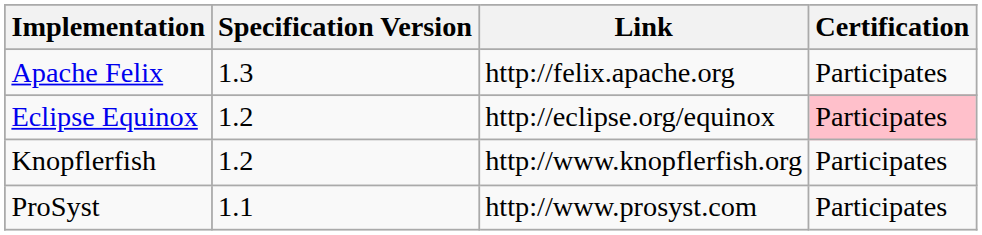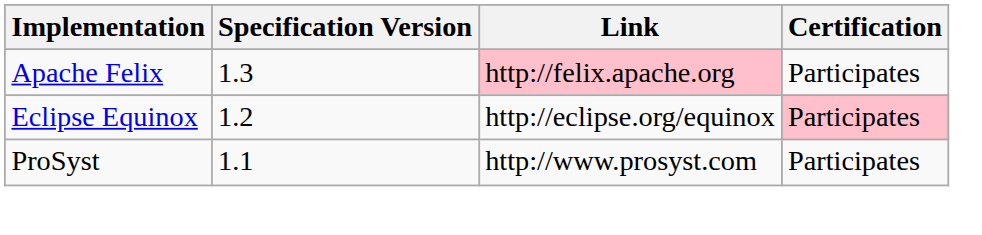Apache Felix | Link: no background -> pink background
- row: Knopflerfish | 1.2 | http://www.knopflerfish.org | Participates
